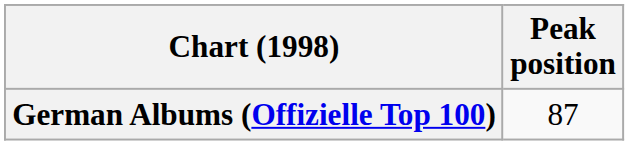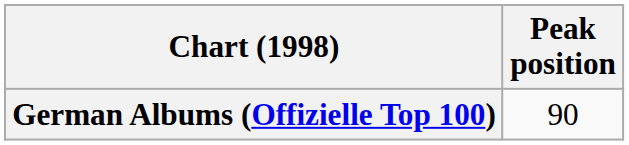German Albums (Offizielle Top 100) | Peak position: 87 -> 90
